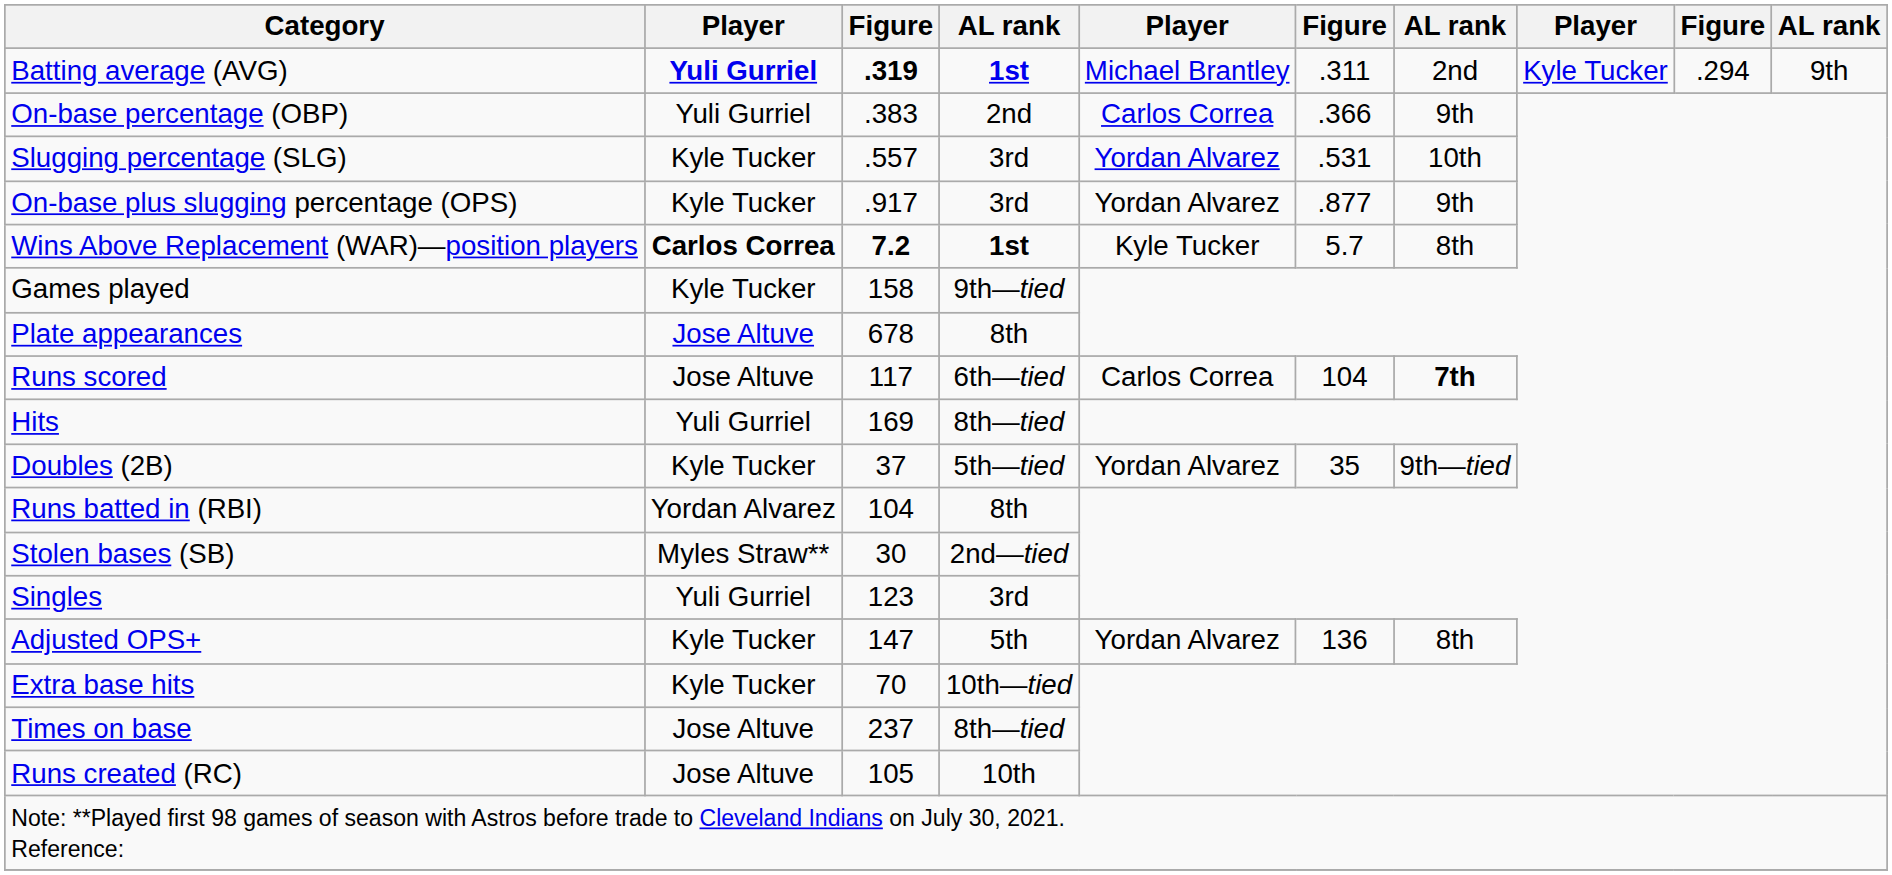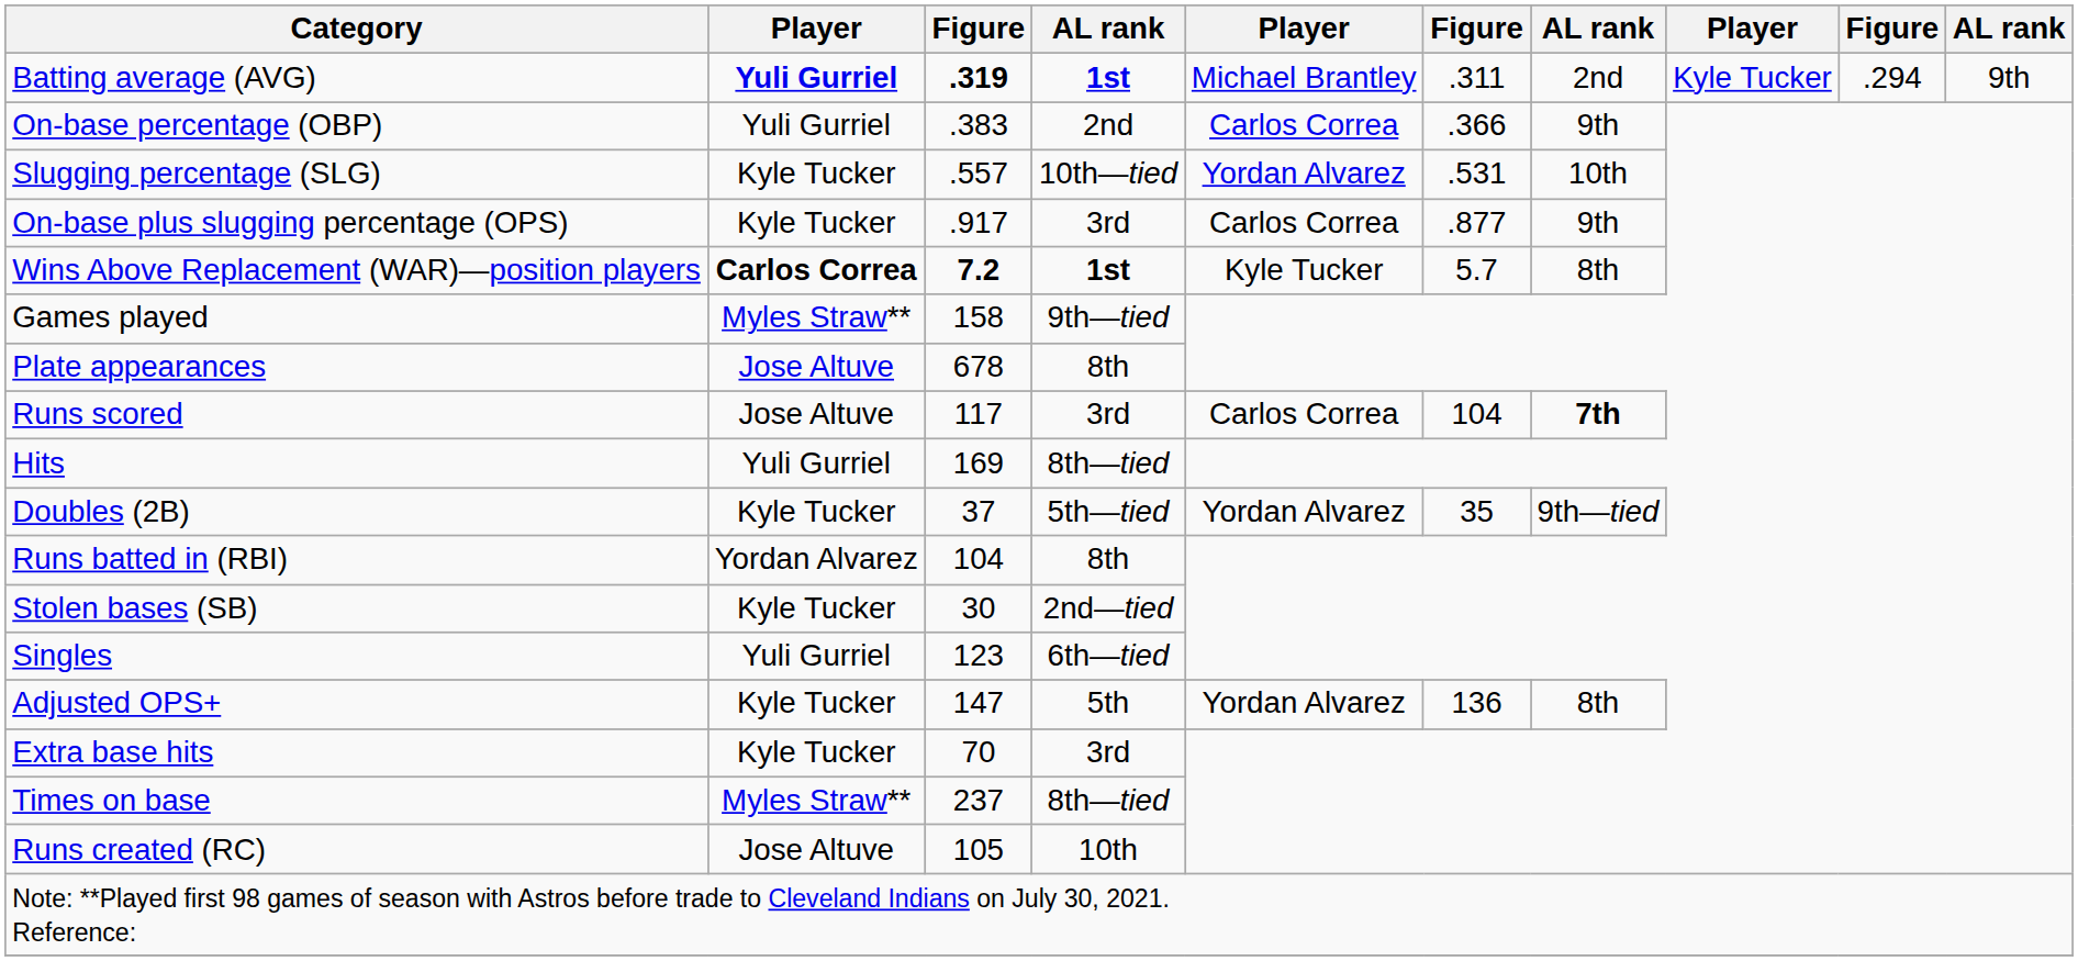Slugging percentage (SLG) | column 4: 3rd -> 10th—tied
On-base plus slugging percentage (OPS) | column 5: Yordan Alvarez -> Carlos Correa
Games played | column 2: Kyle Tucker -> Myles Straw**
Runs scored | column 4: 6th—tied -> 3rd
Stolen bases (SB) | column 2: Myles Straw** -> Kyle Tucker
Singles | column 4: 3rd -> 6th—tied
Extra base hits | column 4: 10th—tied -> 3rd
Times on base | column 2: Jose Altuve -> Myles Straw**
